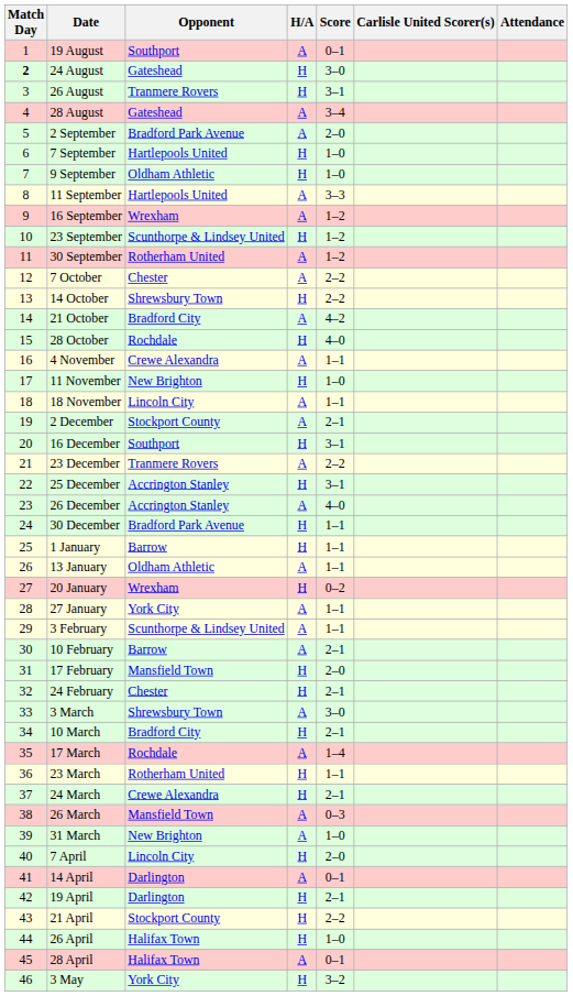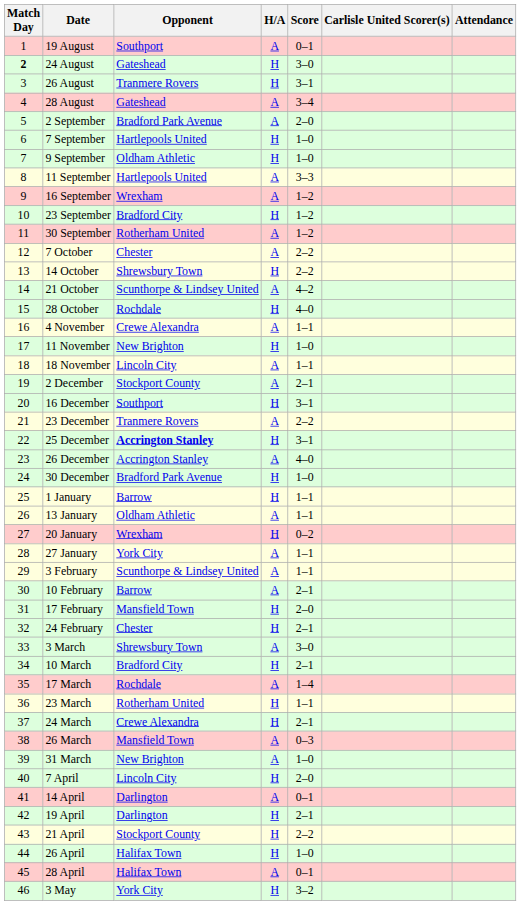23 September | Opponent: Scunthorpe & Lindsey United -> Bradford City
21 October | Opponent: Bradford City -> Scunthorpe & Lindsey United
25 December | Opponent: normal -> bold
30 December | Score: 1–1 -> 1–0
